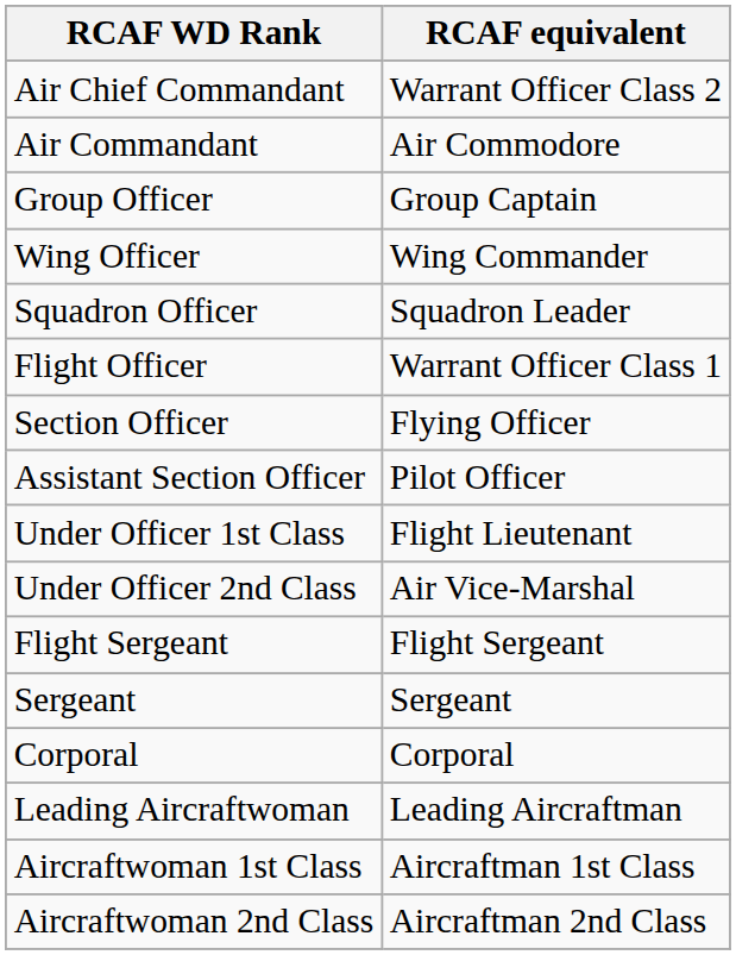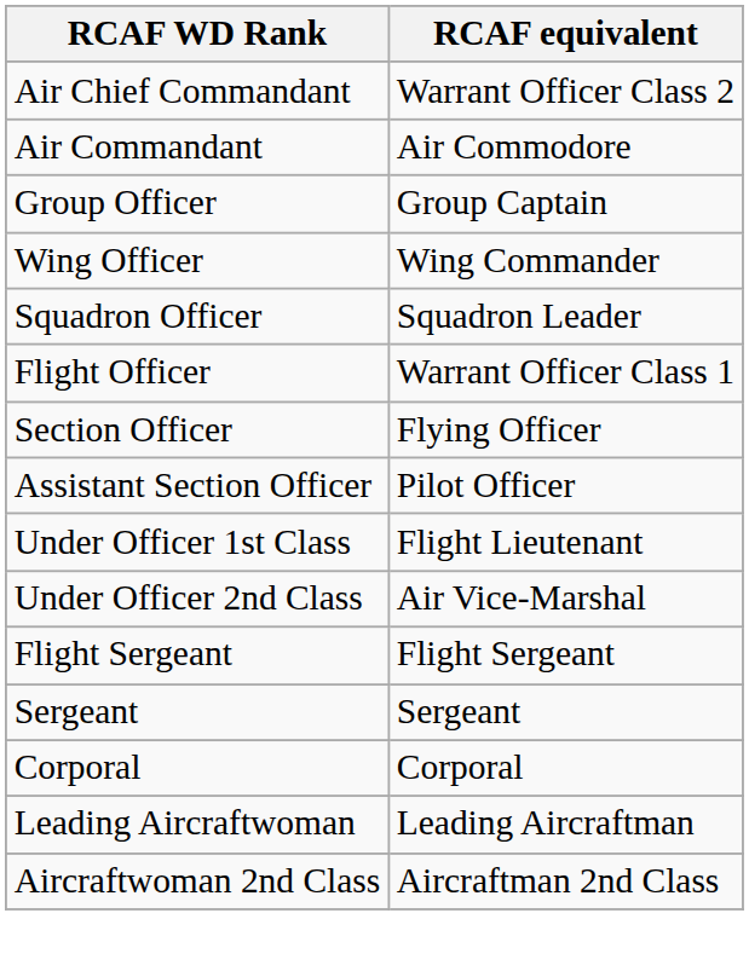- row: Aircraftwoman 1st Class | Aircraftman 1st Class
